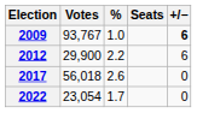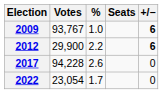2012 | +/−: normal -> bold
2017 | Votes: 56,018 -> 94,228
